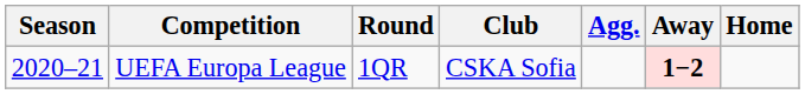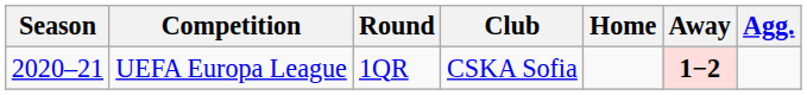columns swapped: Home <-> Agg.
